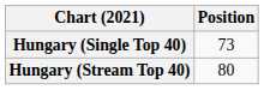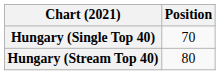Hungary (Single Top 40) | Position: 73 -> 70
